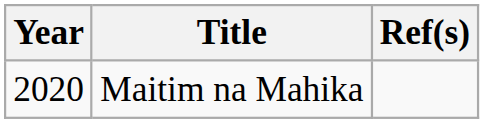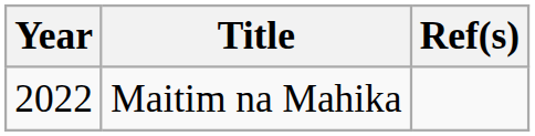Maitim na Mahika | Year: 2020 -> 2022
